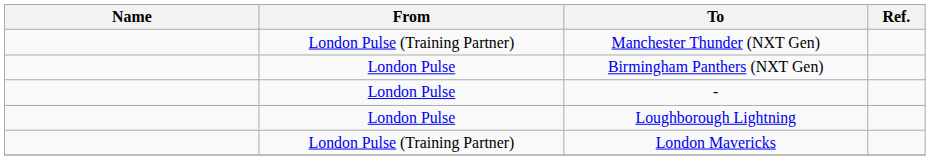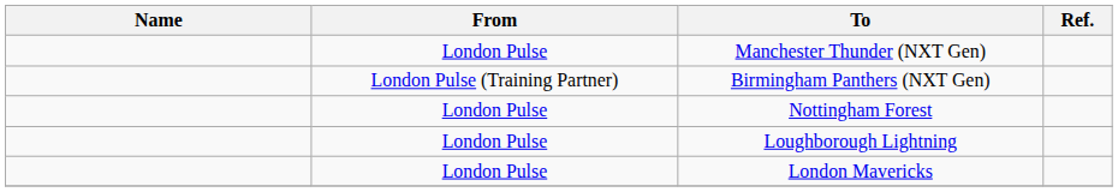Manchester Thunder (NXT Gen) | From: London Pulse (Training Partner) -> London Pulse
Birmingham Panthers (NXT Gen) | From: London Pulse -> London Pulse (Training Partner)
+ row: London Pulse | Nottingham Forest
- row: London Pulse | -
London Mavericks | From: London Pulse (Training Partner) -> London Pulse
